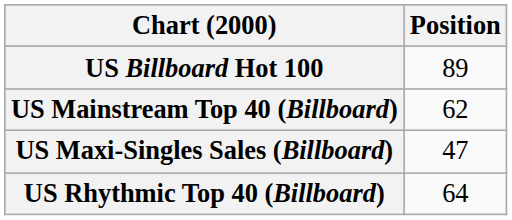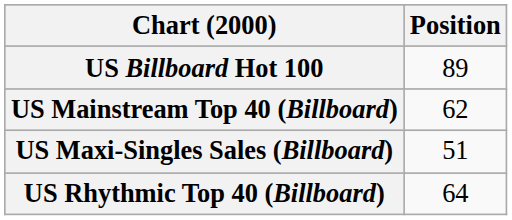US Maxi-Singles Sales (Billboard) | Position: 47 -> 51
